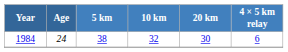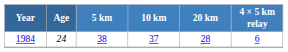1984 | 10 km: 32 -> 37
1984 | 20 km: 30 -> 28
